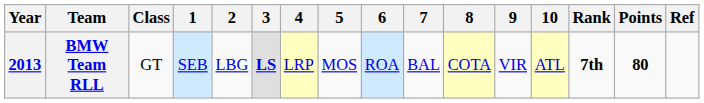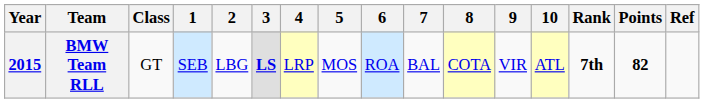BMW Team RLL | Year: 2013 -> 2015
BMW Team RLL | Points: 80 -> 82
